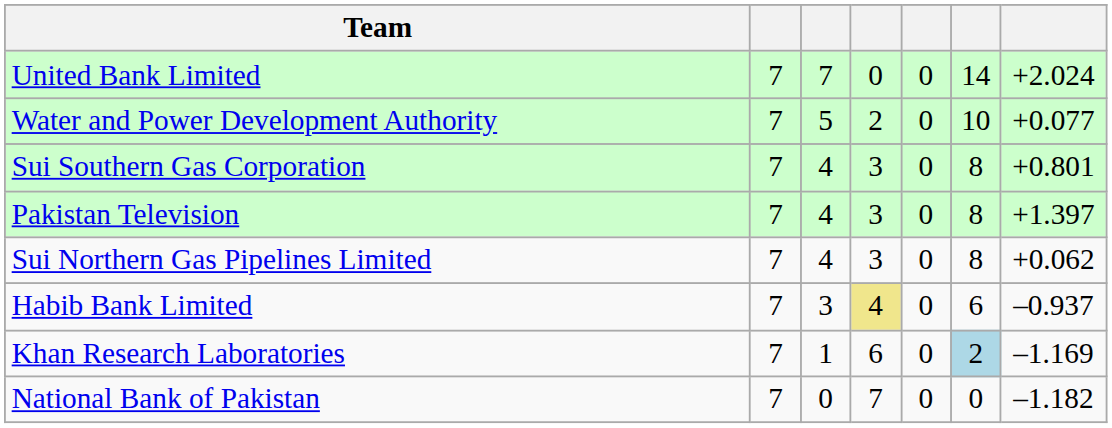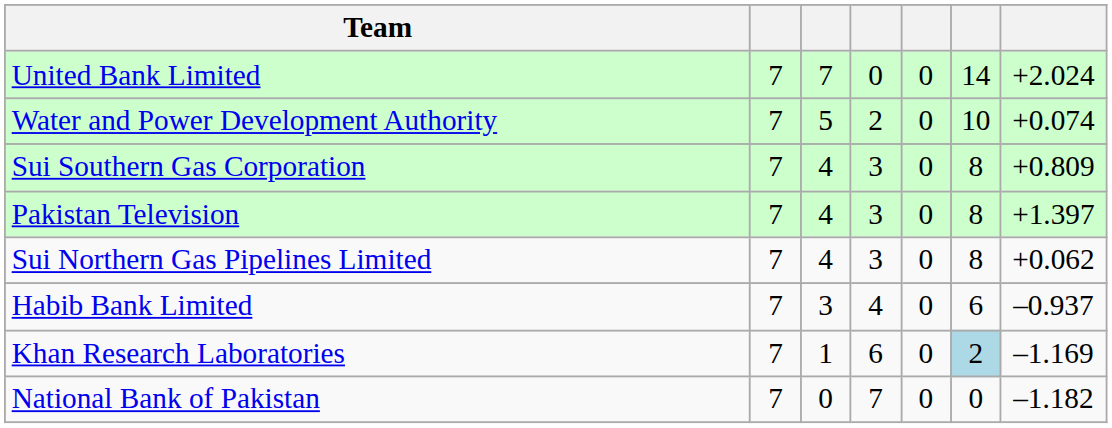Water and Power Development Authority | column 7: +0.077 -> +0.074
Sui Southern Gas Corporation | column 7: +0.801 -> +0.809
Habib Bank Limited | column 4: khaki background -> no background
